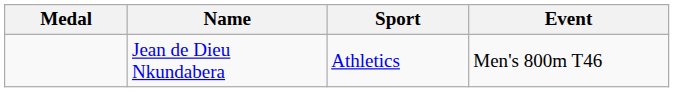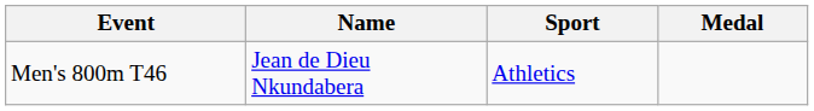columns swapped: Medal <-> Event
